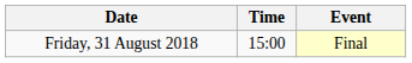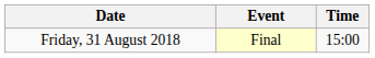columns swapped: Time <-> Event
